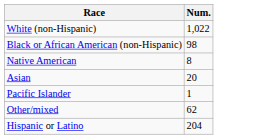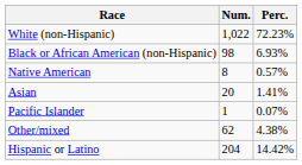+ column: Perc. | 72.23% | 6.93% | 0.57% | 1.41% | 0.07% | 4.38% | 14.42%
